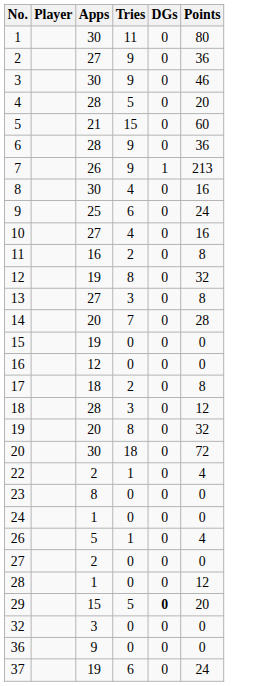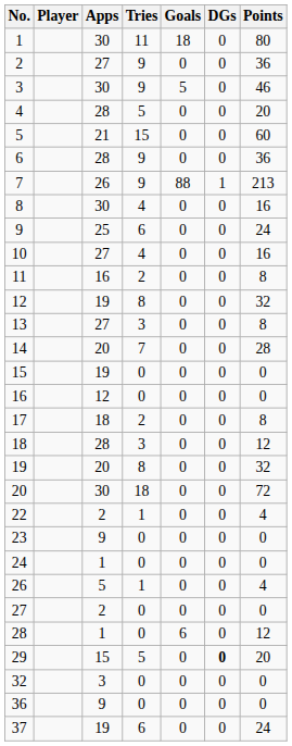+ column: Goals | 18 | 0 | 5 | 0 | 0 | 0 | 88 | 0 | 0 | 0 | 0 | 0 | 0 | 0 | 0 | 0 | 0 | 0 | 0 | 0 | 0 | 0 | 0 | 0 | 0 | 6 | 0 | 0 | 0 | 0
23 | Apps: 8 -> 9
